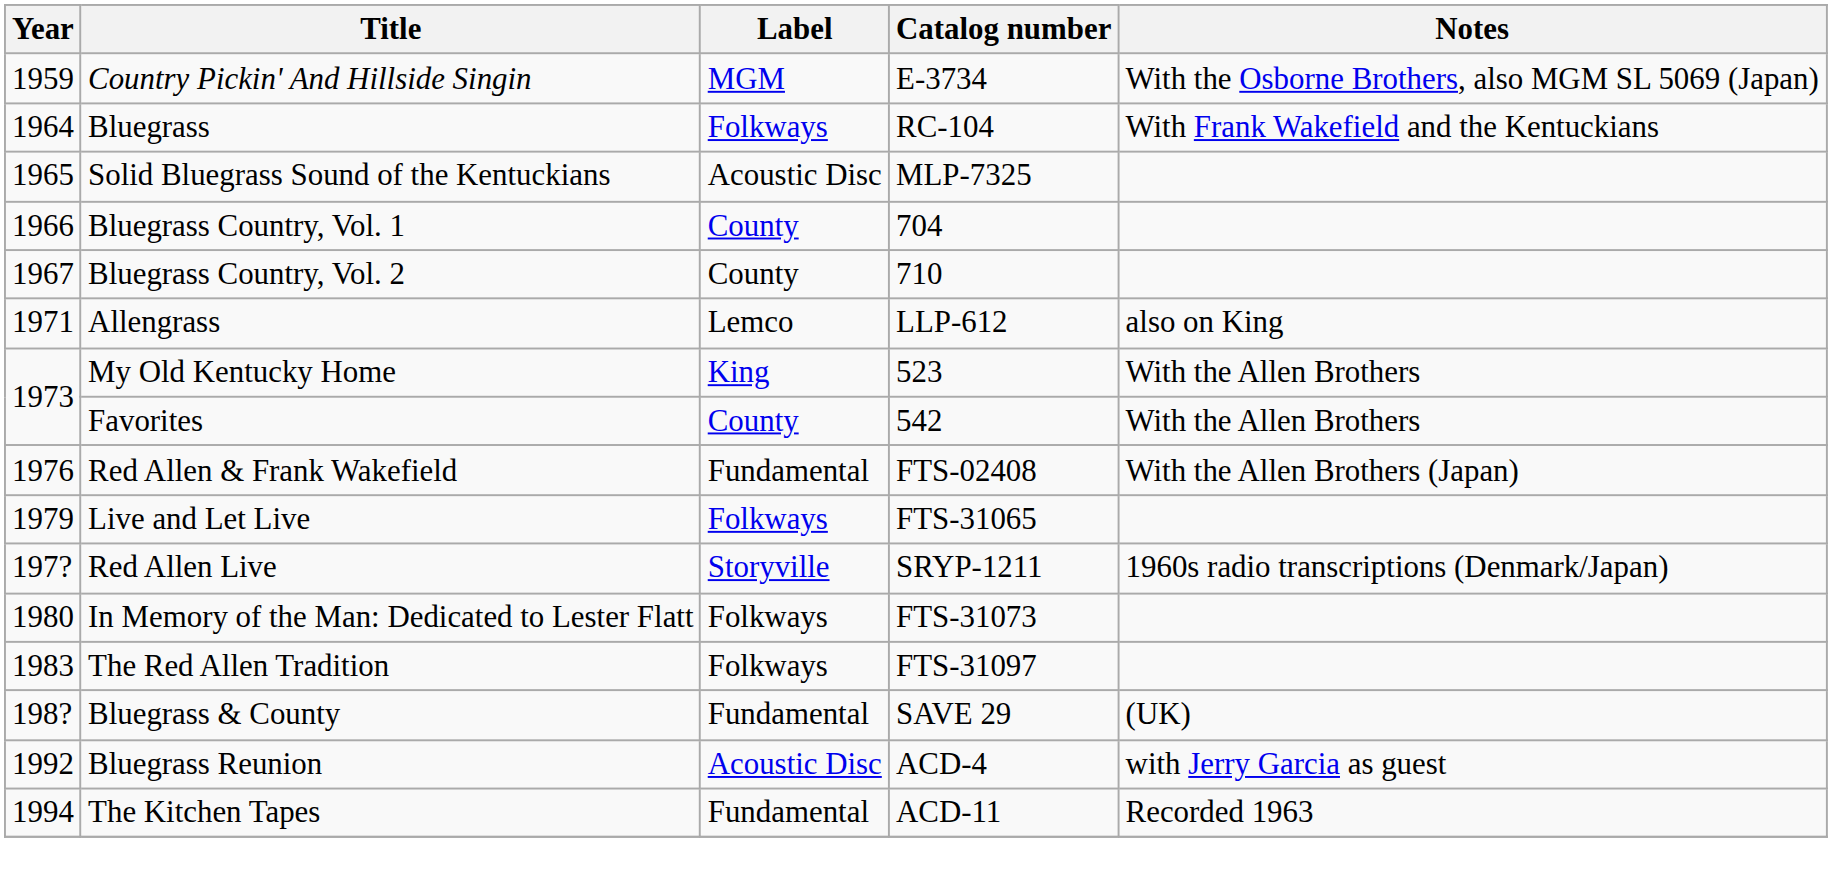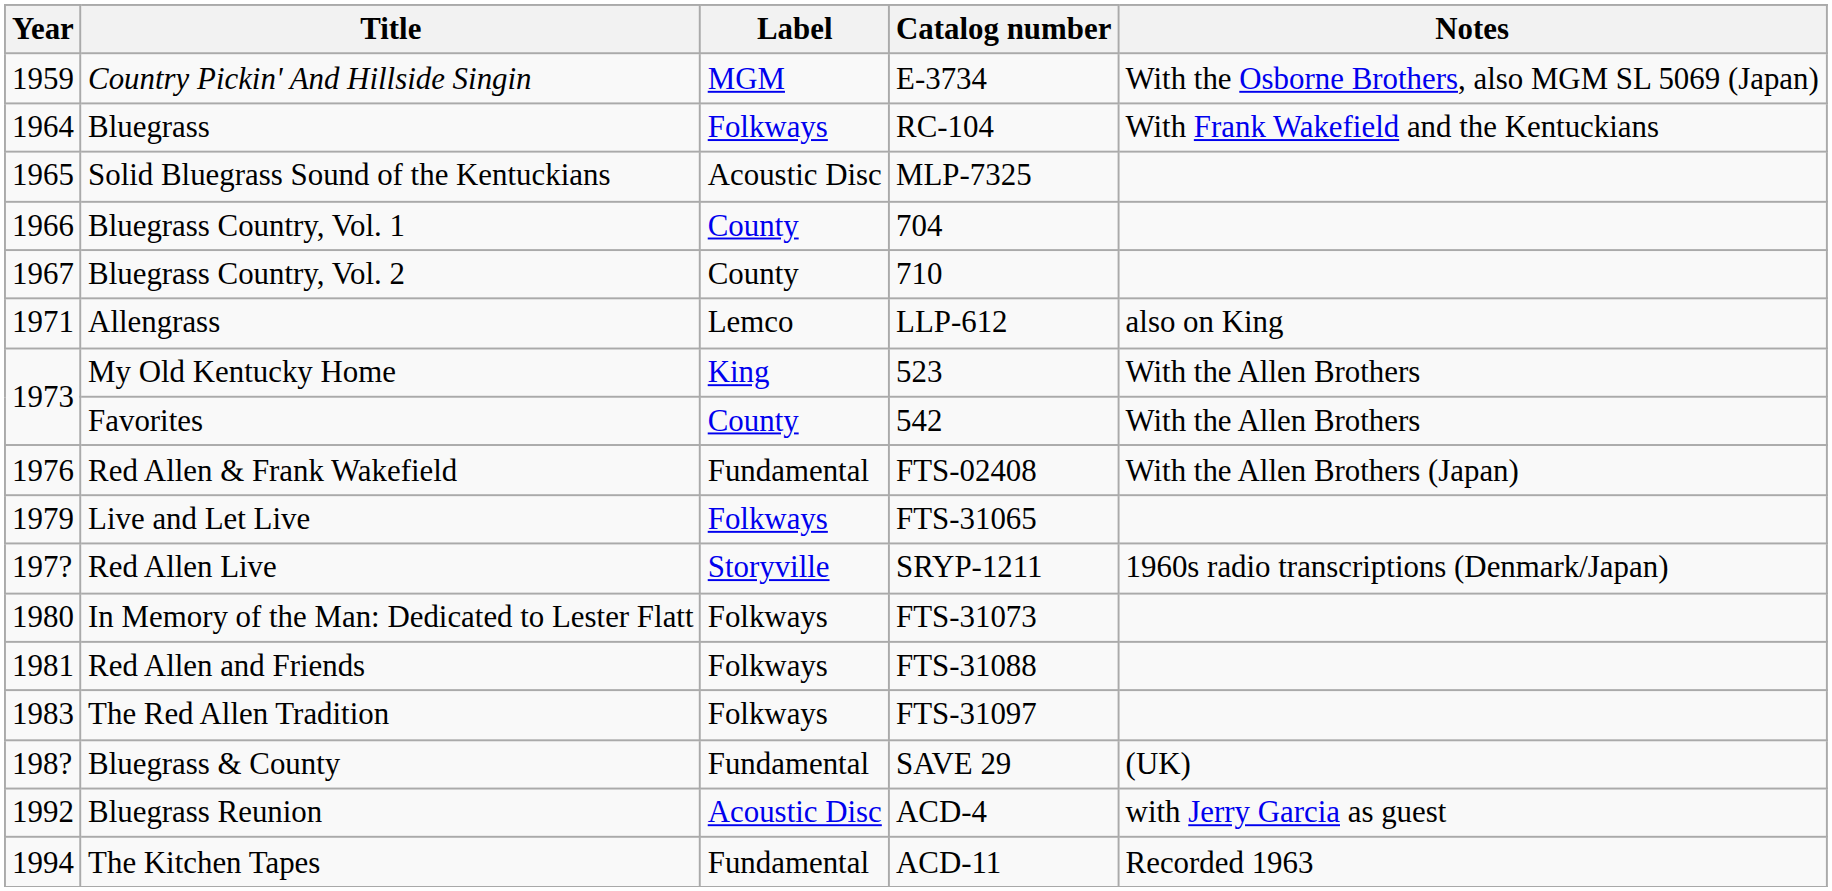+ row: 1981 | Red Allen and Friends | Folkways | FTS-31088
